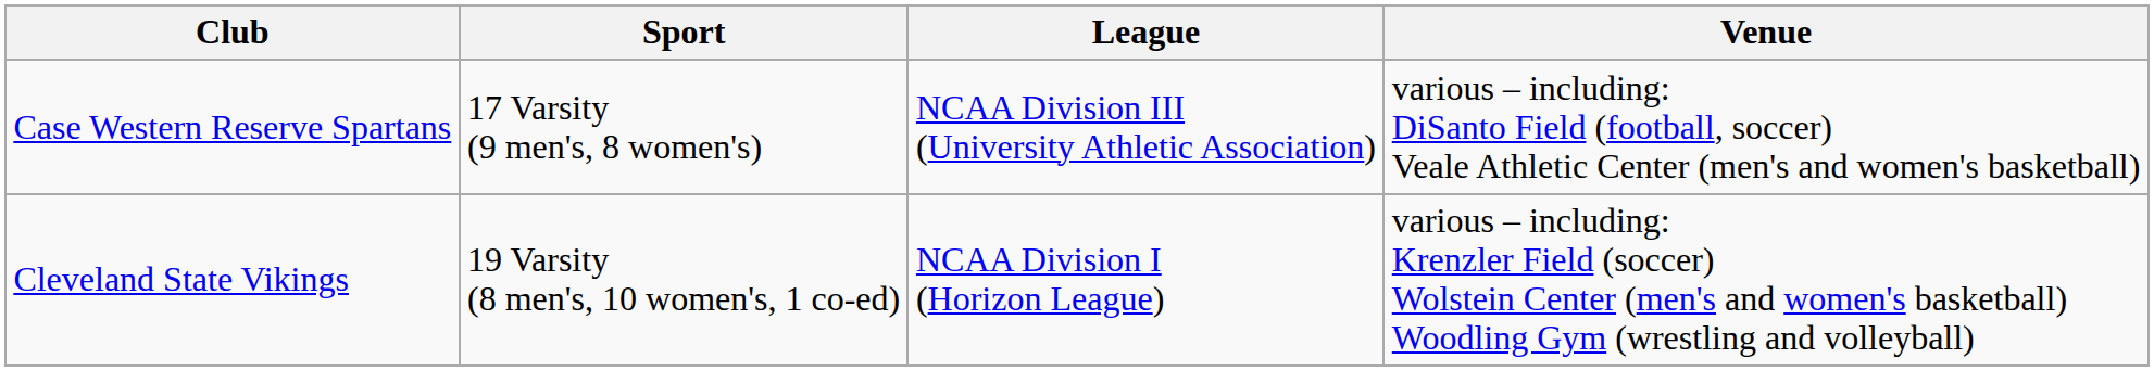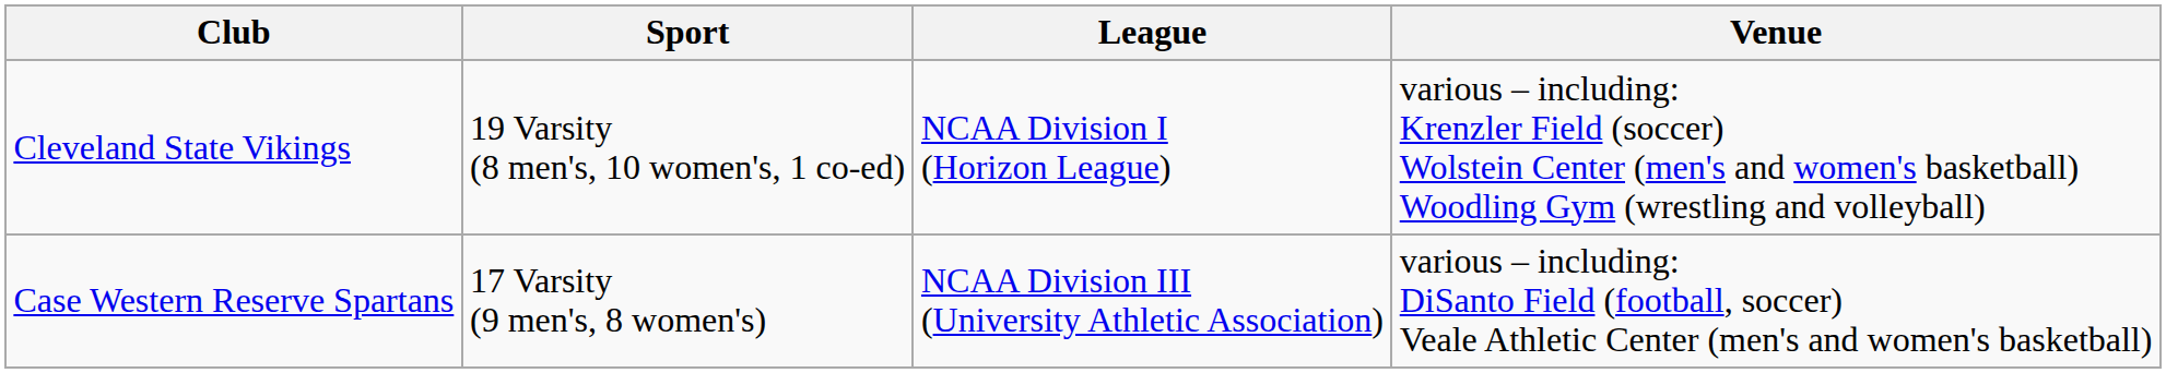rows swapped: Cleveland State Vikings <-> Case Western Reserve Spartans
